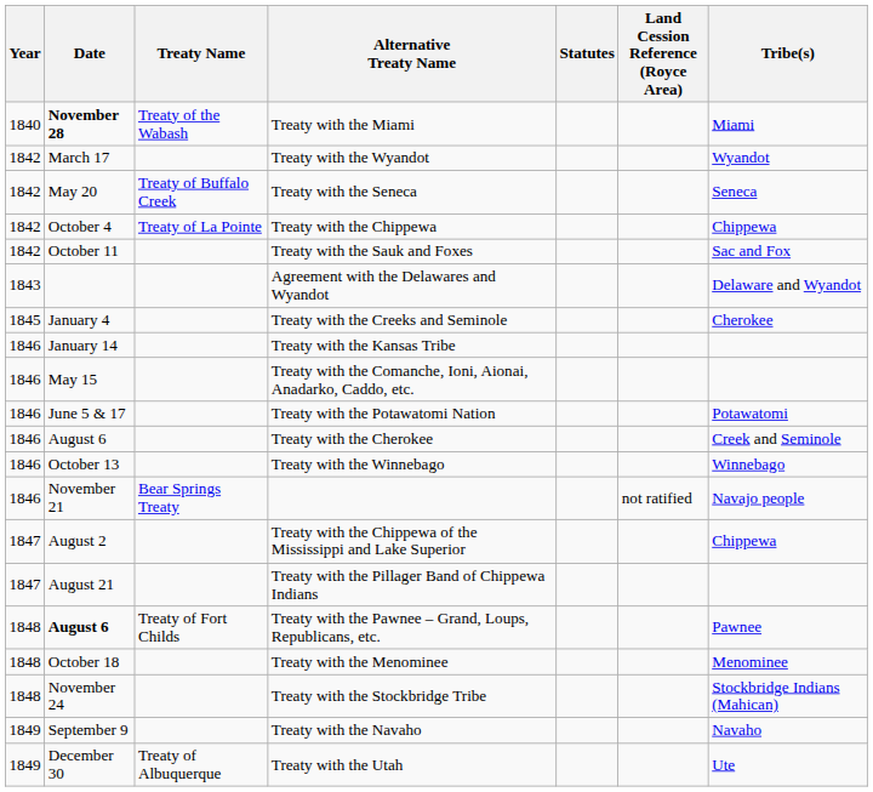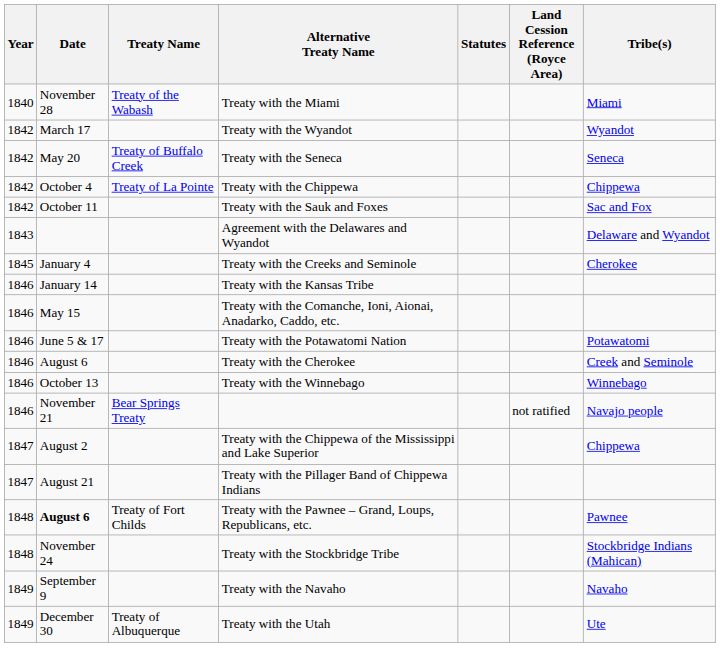Treaty with the Miami | Date: bold -> normal
- row: 1848 | October 18 | Treaty with the Menominee | Menominee
